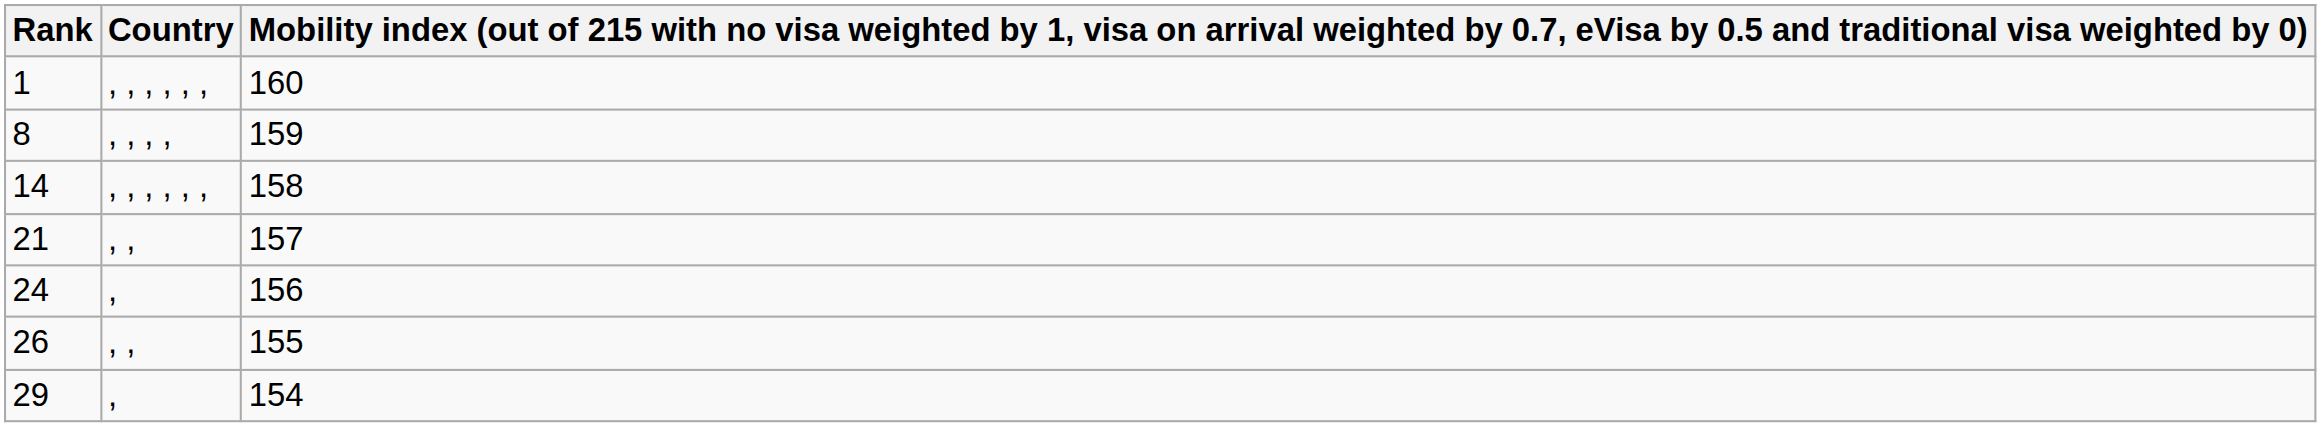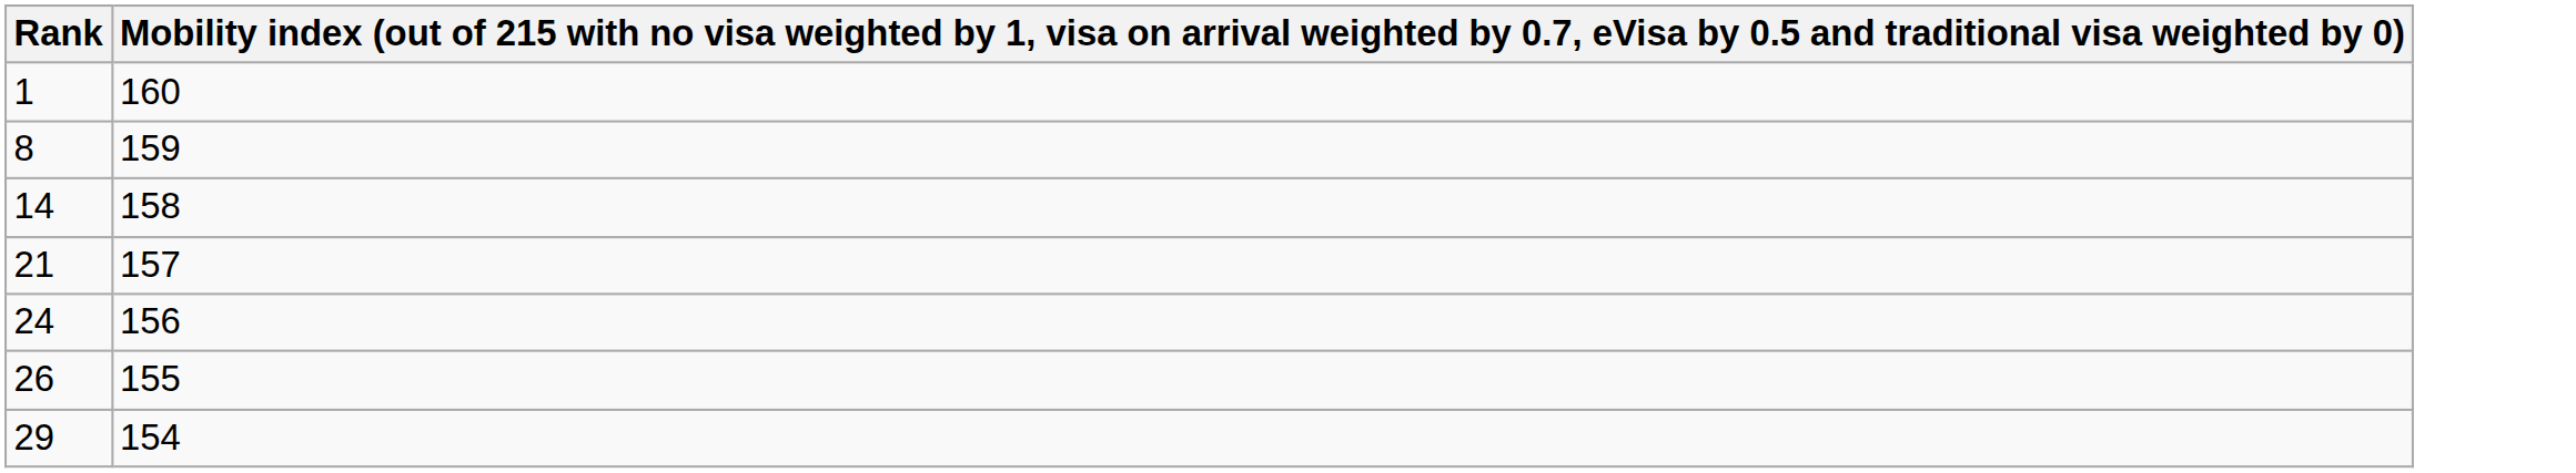- column: Country | , , , , , , | , , , , | , , , , , , | , , | , | , , | ,
